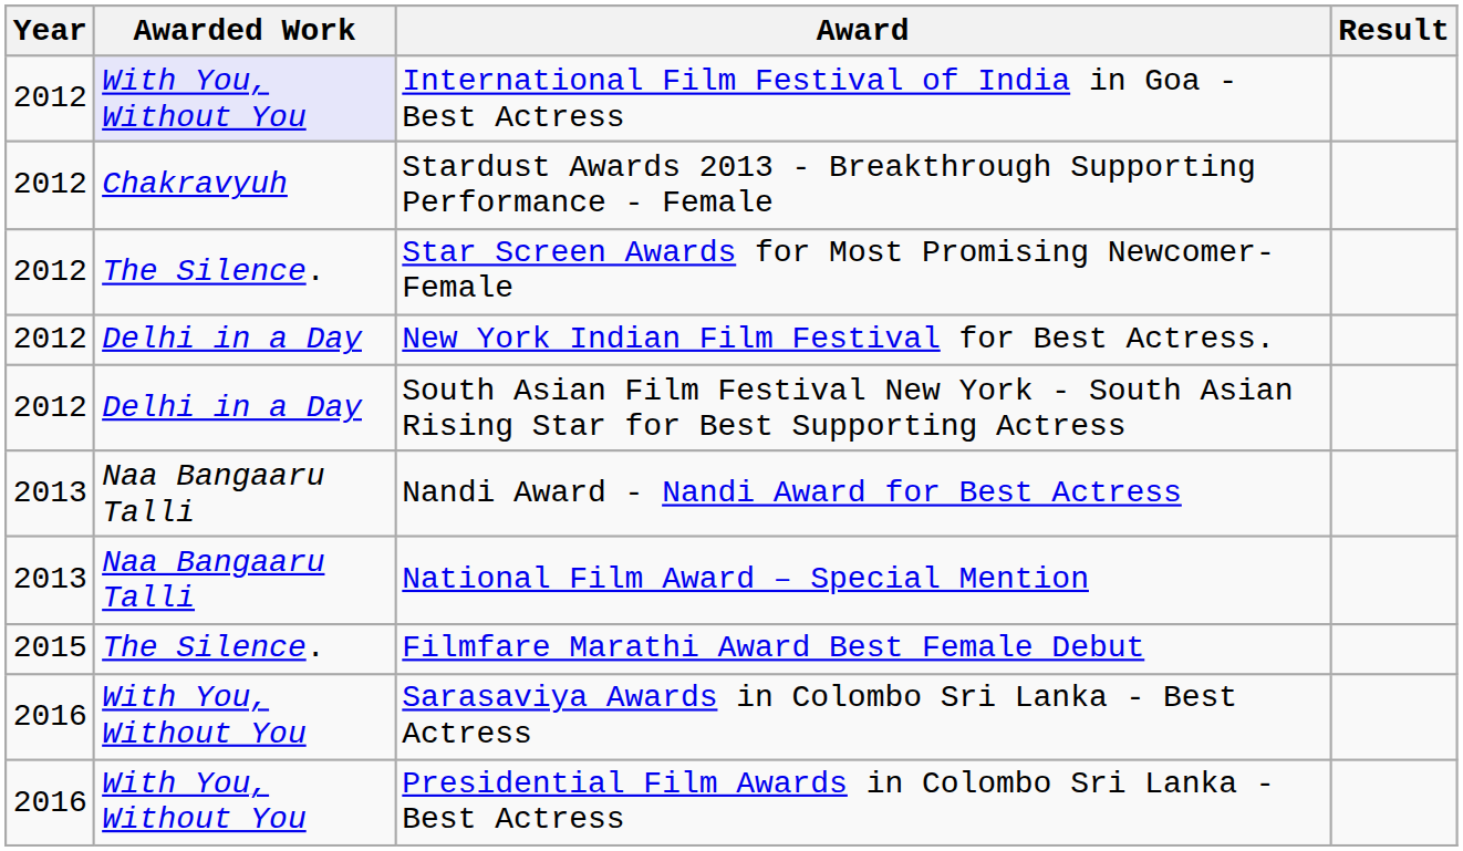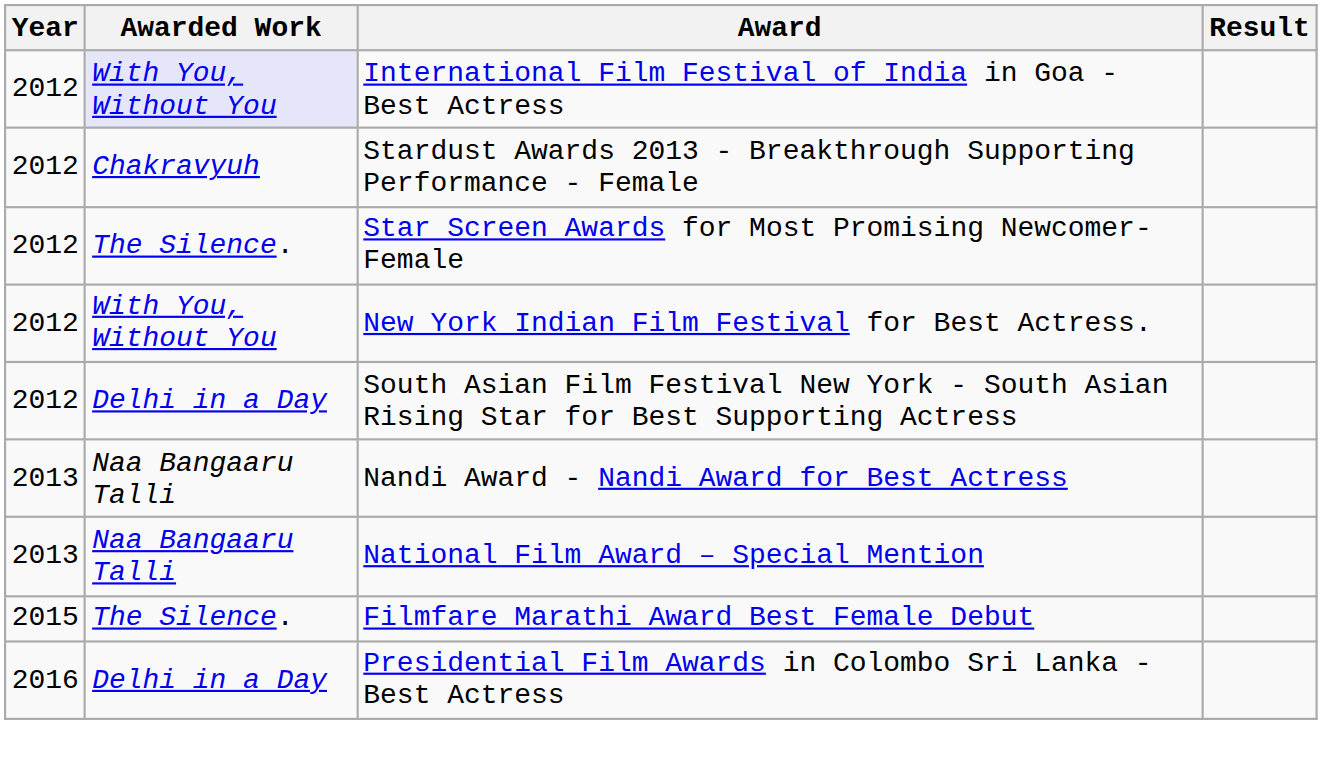New York Indian Film Festival for Best Actress. | Awarded Work: Delhi in a Day -> With You, Without You
- row: 2016 | With You, Without You | Sarasaviya Awards in Colombo Sri Lanka - Best Actress
Presidential Film Awards in Colombo Sri Lanka - Best Actress | Awarded Work: With You, Without You -> Delhi in a Day
